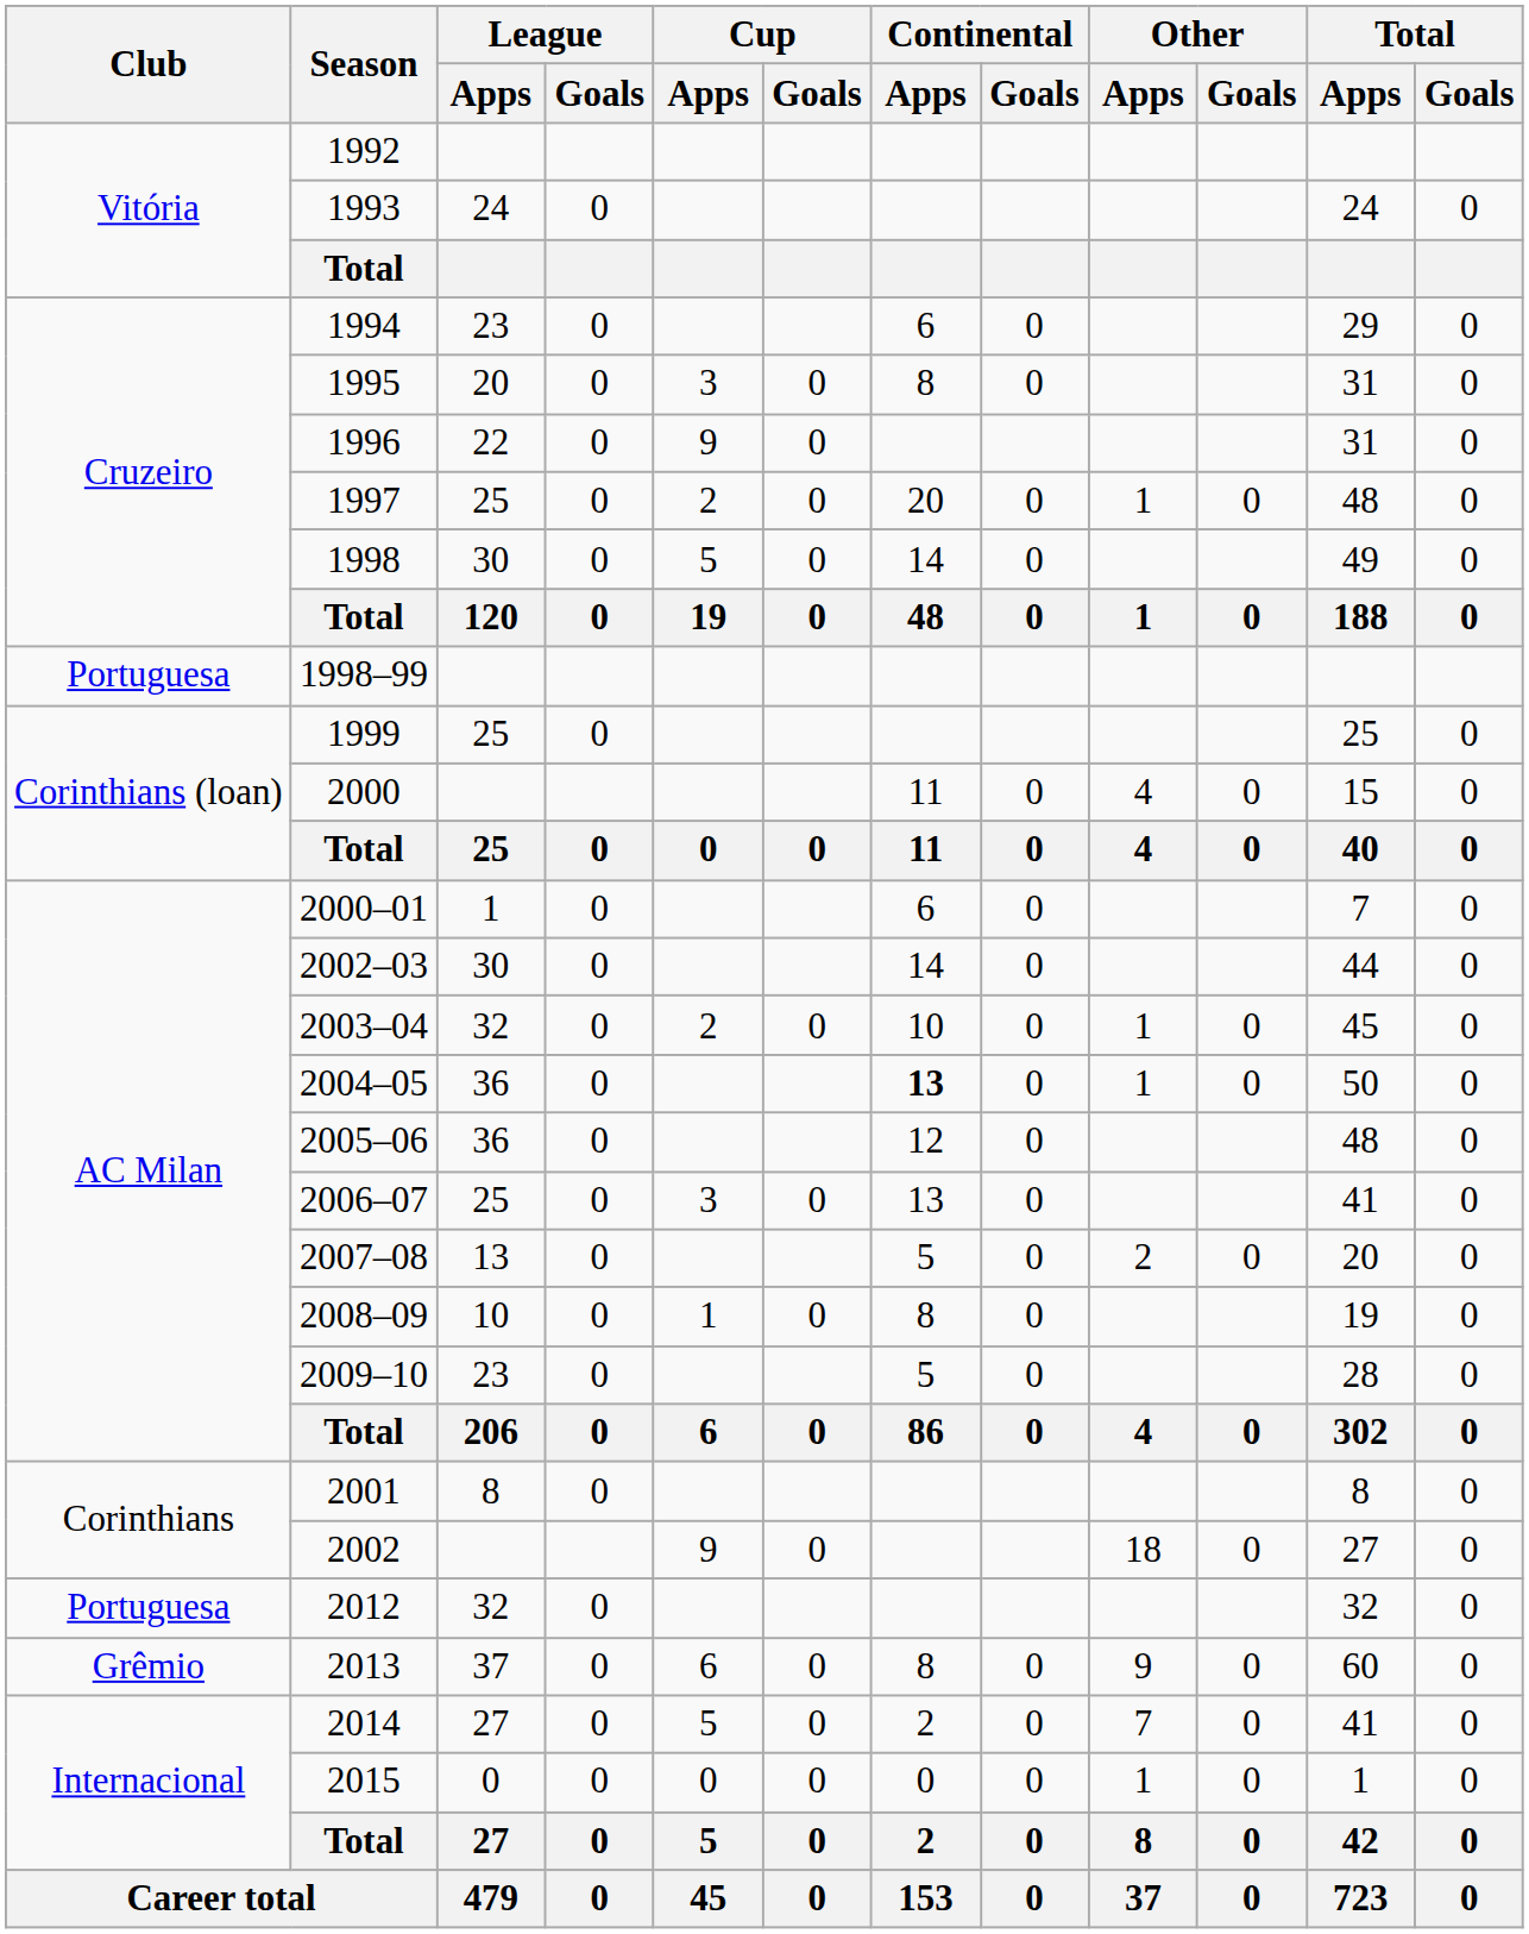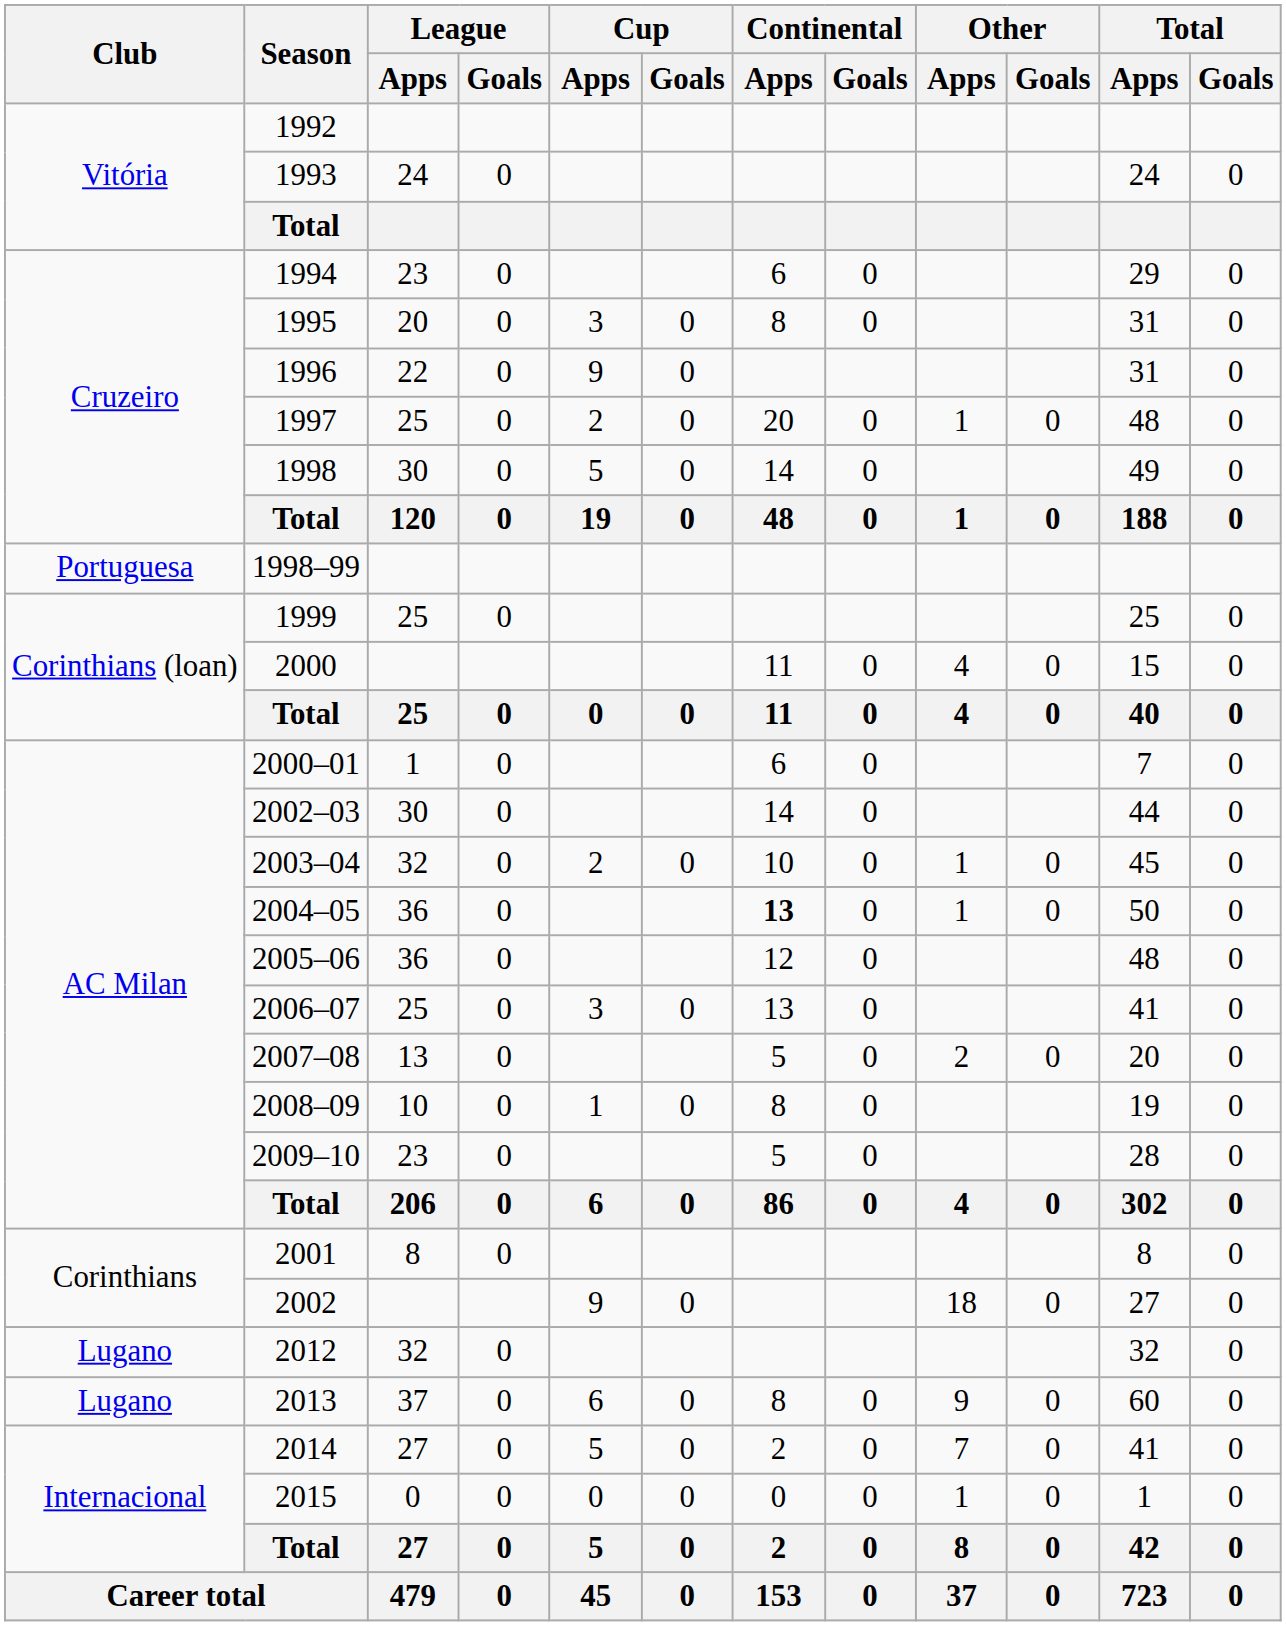2012 | Club: Portuguesa -> Lugano
2013 | Club: Grêmio -> Lugano
